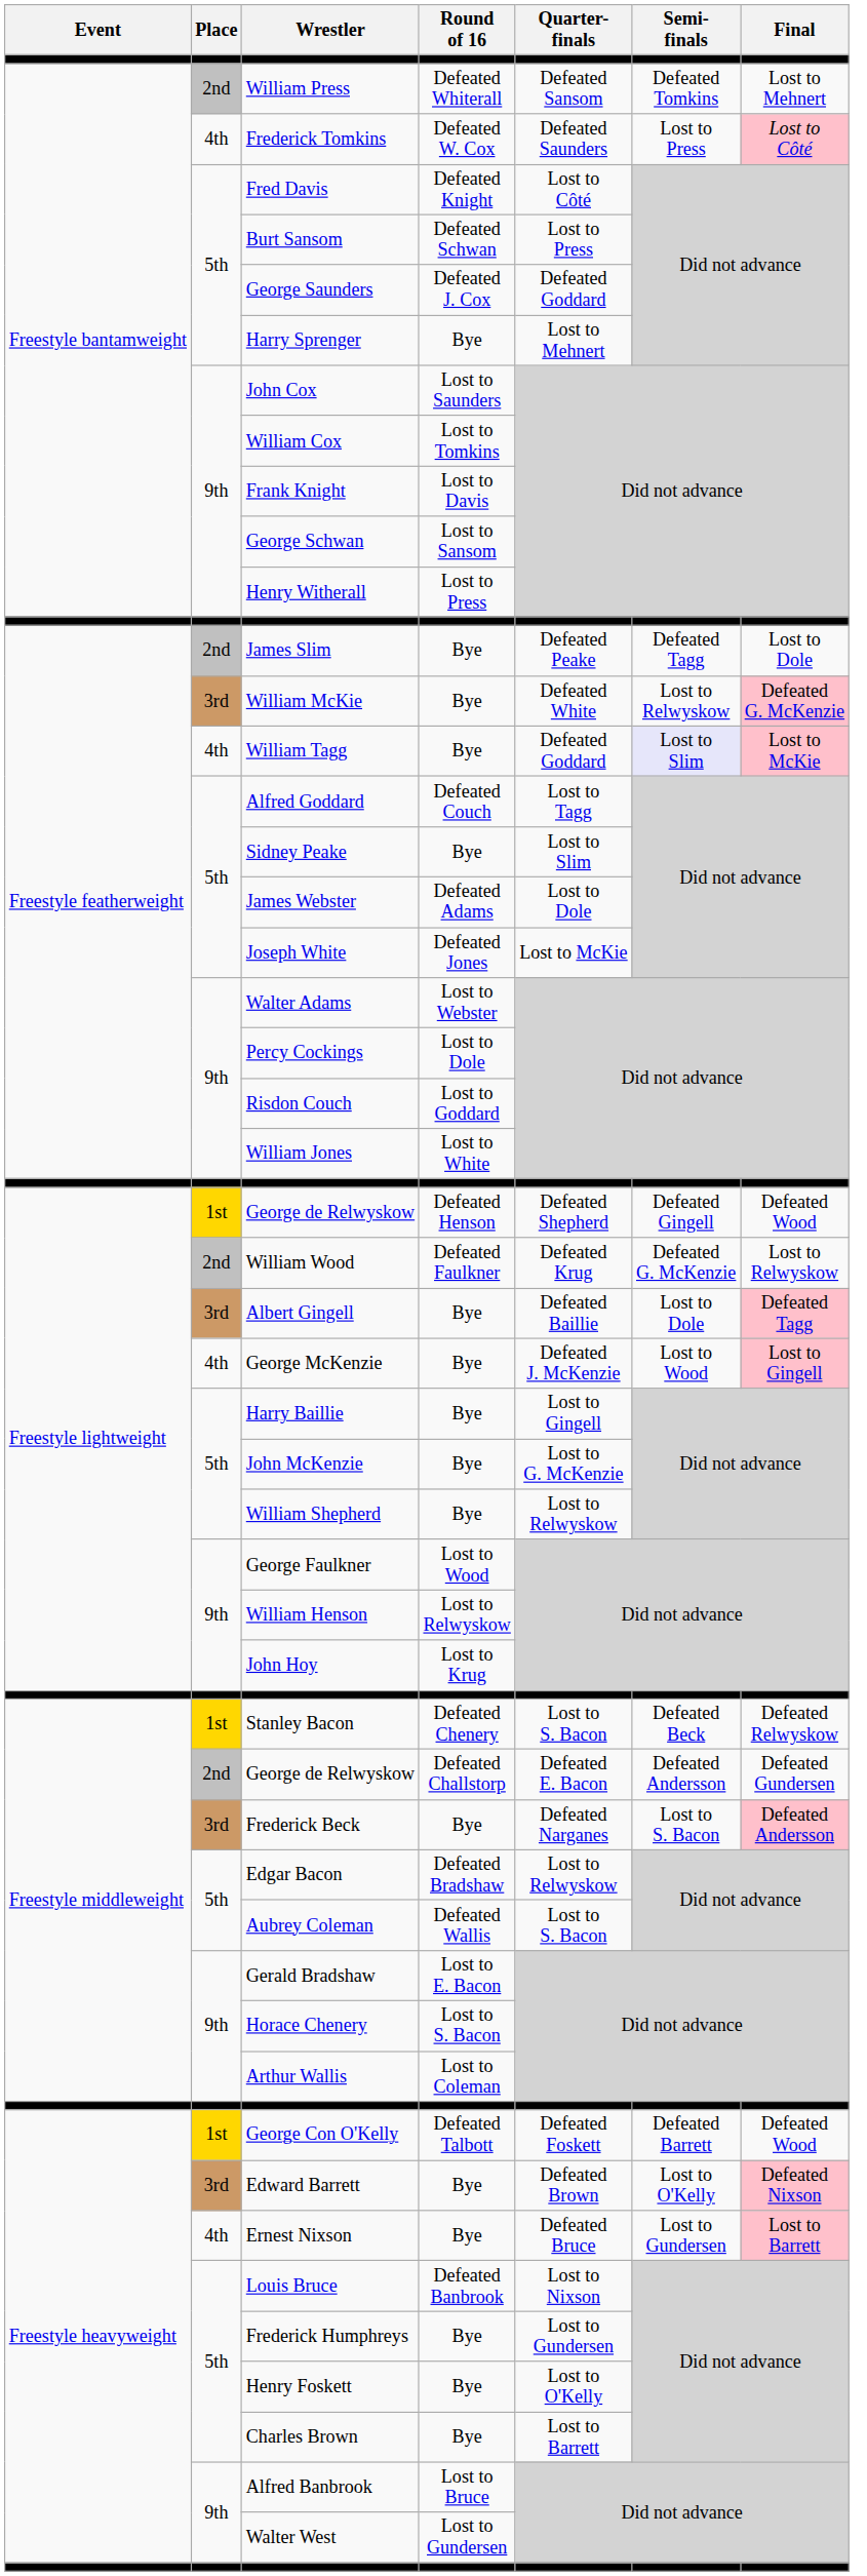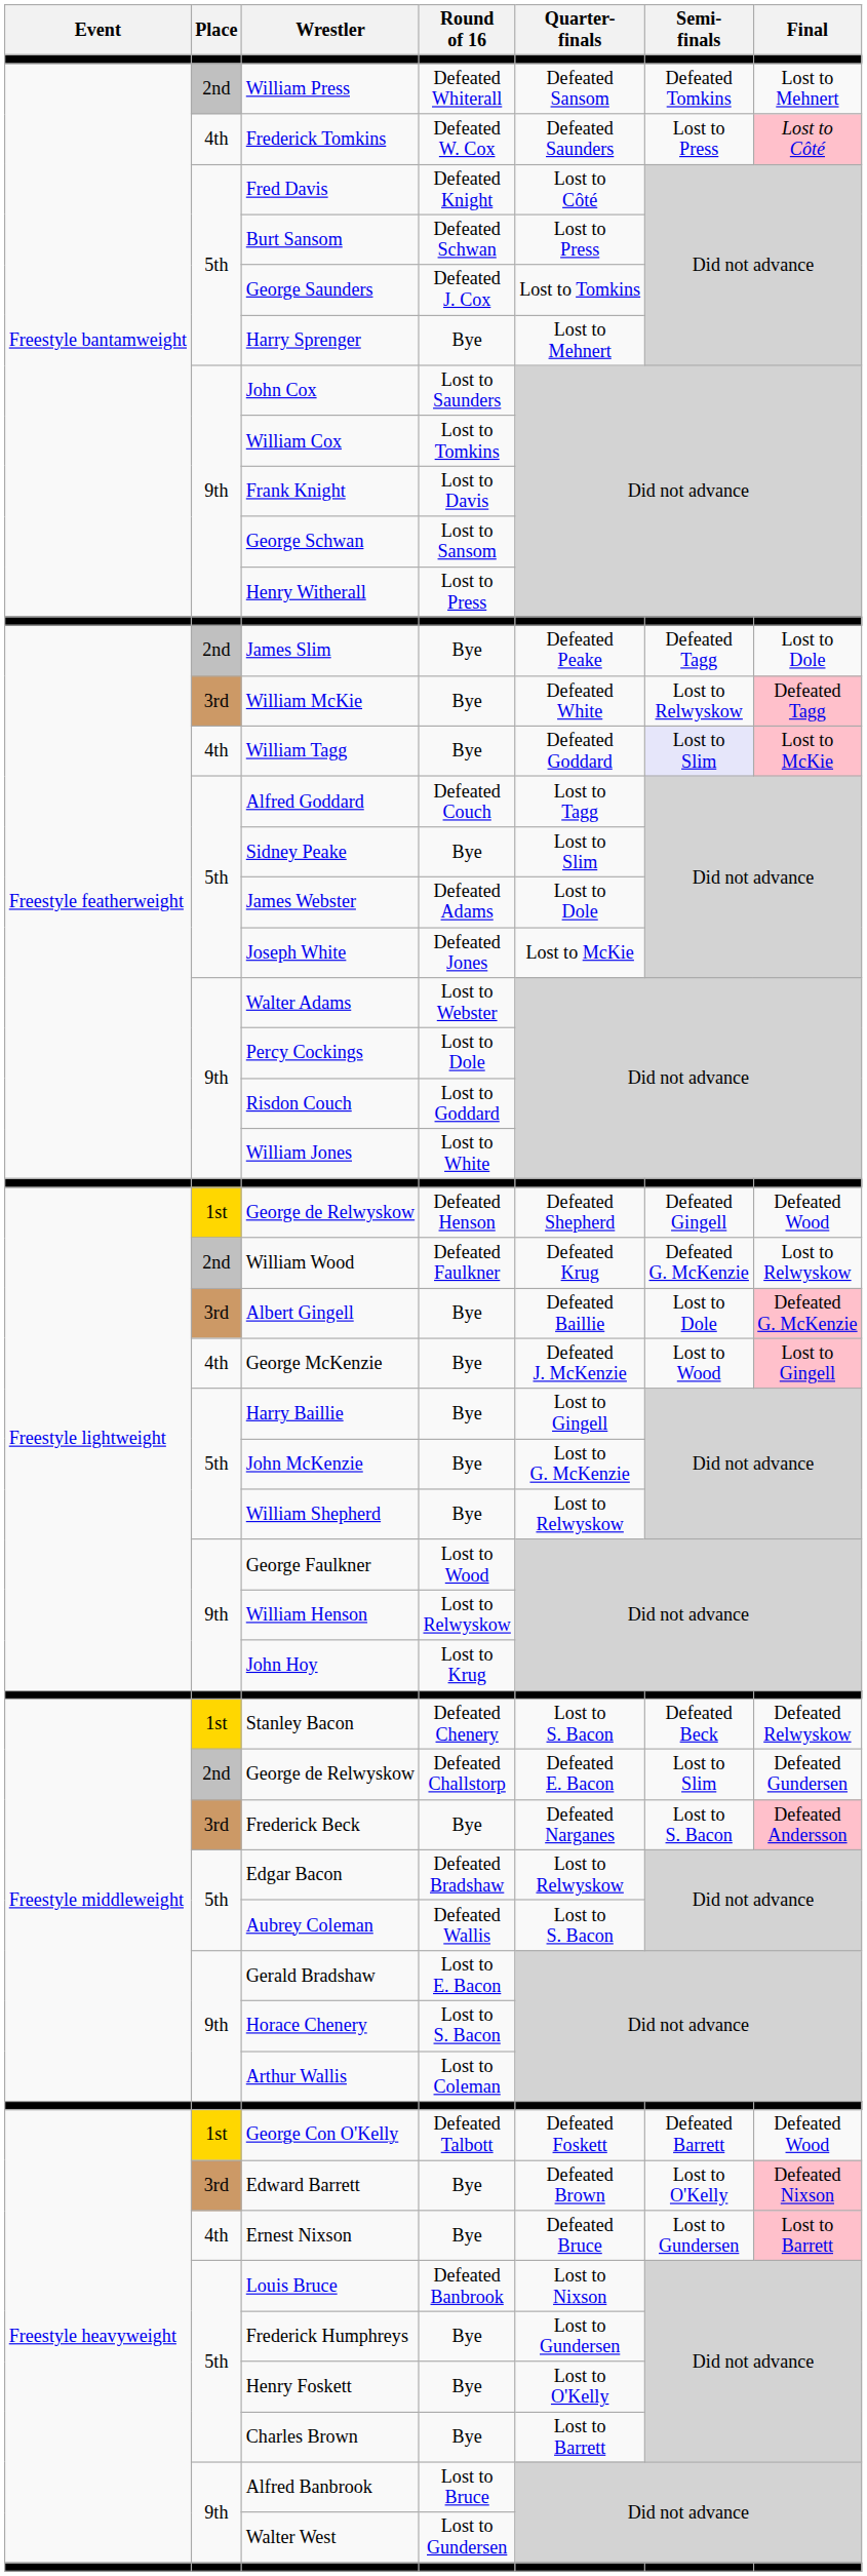George Saunders | Quarter- finals: Defeated Goddard -> Lost to Tomkins
William McKie | Final: Defeated G. McKenzie -> Defeated Tagg
Albert Gingell | Final: Defeated Tagg -> Defeated G. McKenzie
George de Relwyskow / Defeated Challstorp | Semi- finals: Defeated Andersson -> Lost to Slim
